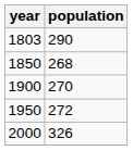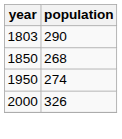- row: 1900 | 270
1950 | population: 272 -> 274
